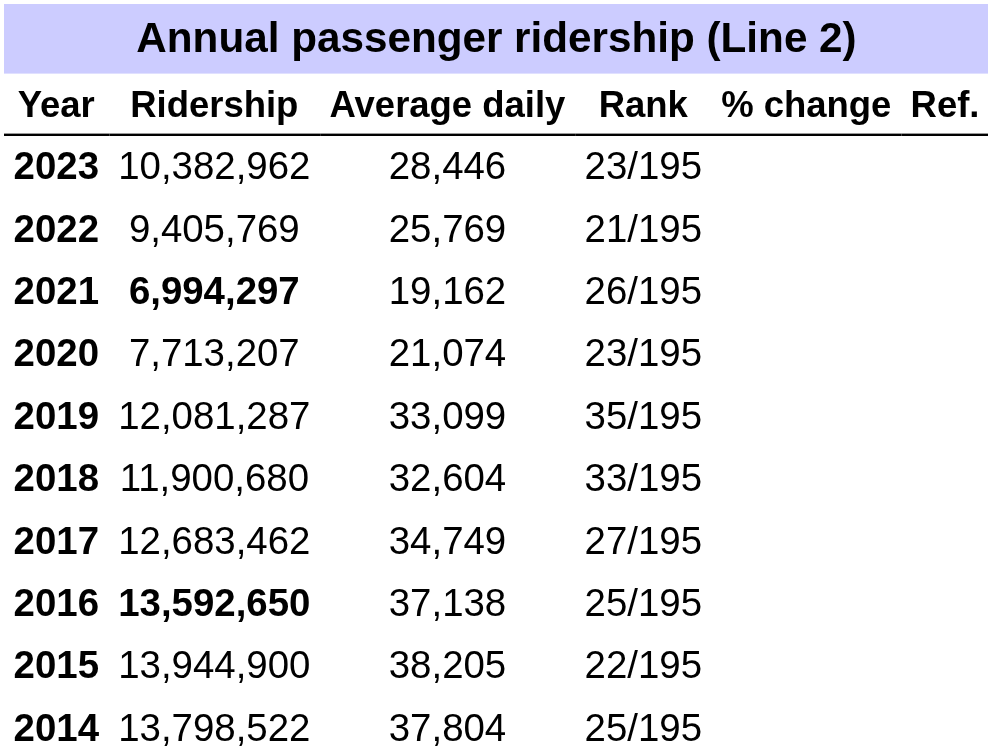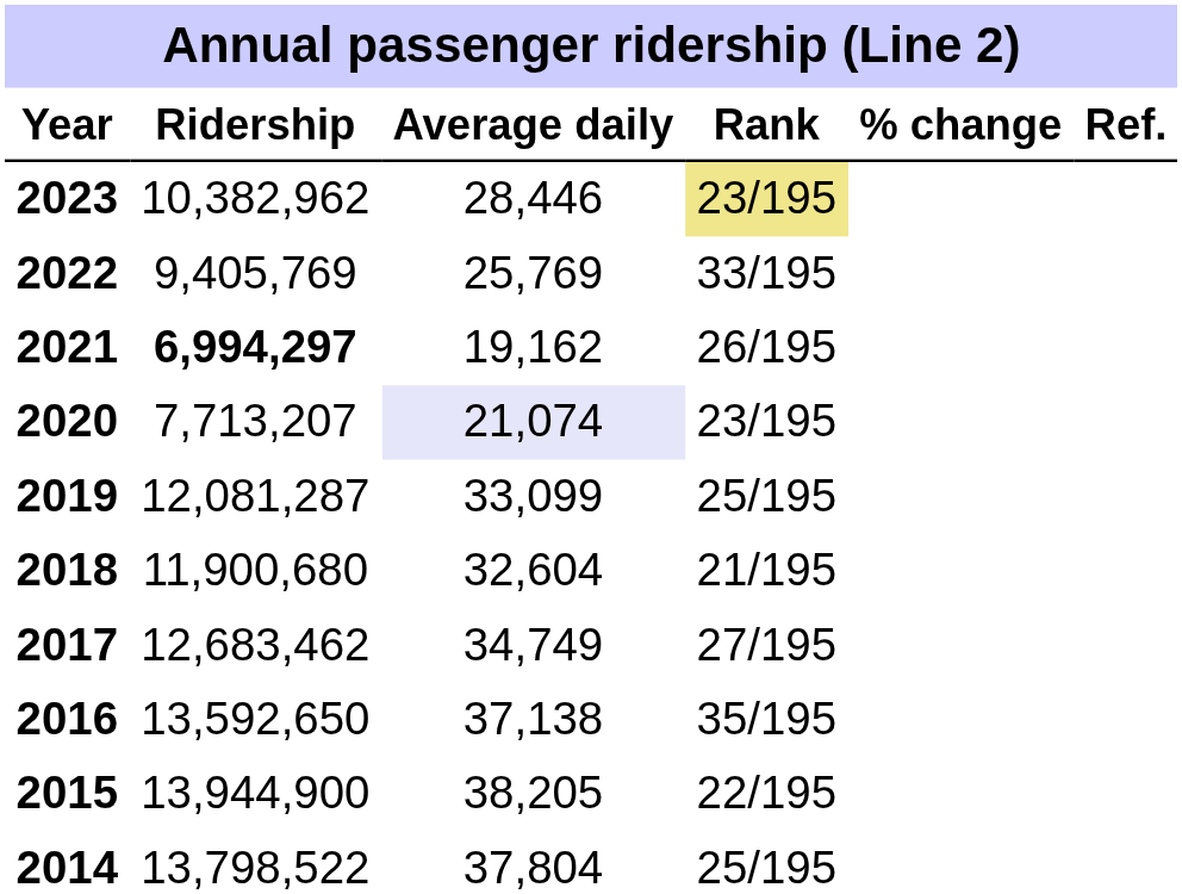2023 | Rank: no background -> khaki background
2022 | Rank: 21/195 -> 33/195
2020 | Average daily: no background -> lavender background
2019 | Rank: 35/195 -> 25/195
2018 | Rank: 33/195 -> 21/195
2016 | Ridership: bold -> normal
2016 | Rank: 25/195 -> 35/195
